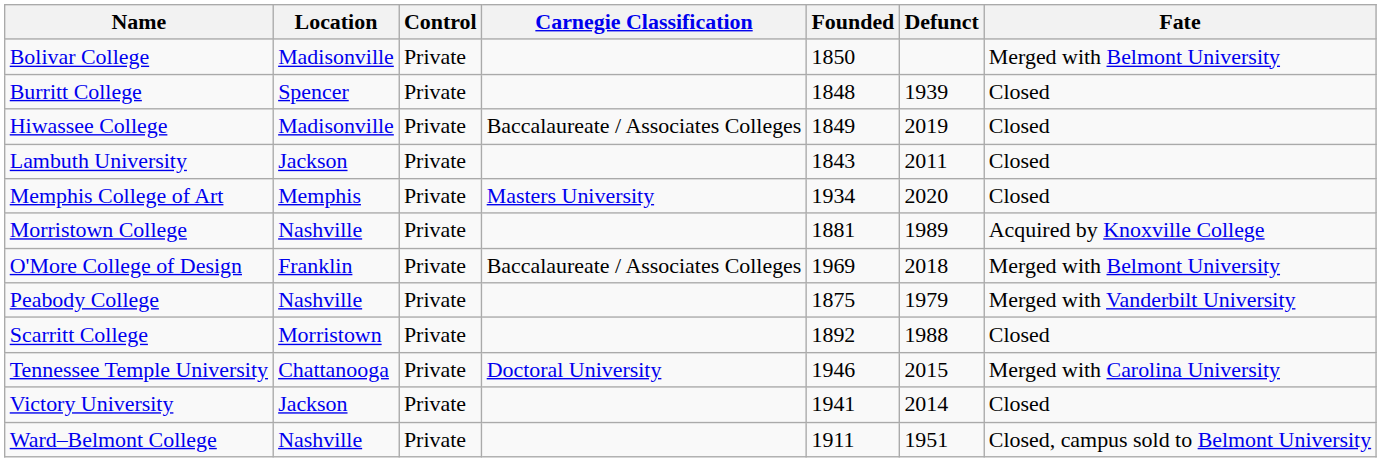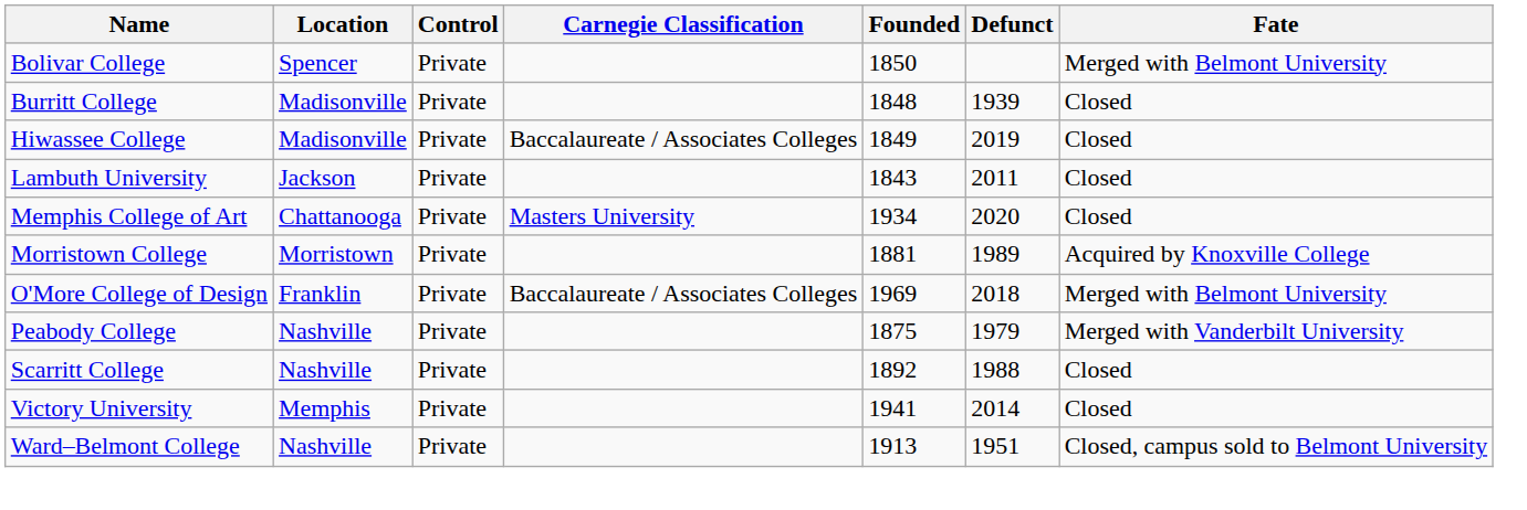Bolivar College | Location: Madisonville -> Spencer
Burritt College | Location: Spencer -> Madisonville
Memphis College of Art | Location: Memphis -> Chattanooga
Morristown College | Location: Nashville -> Morristown
Scarritt College | Location: Morristown -> Nashville
- row: Tennessee Temple University | Chattanooga | Private | Doctoral University | 1946 | 2015 | Merged with Carolina University
Victory University | Location: Jackson -> Memphis
Ward–Belmont College | Founded: 1911 -> 1913
